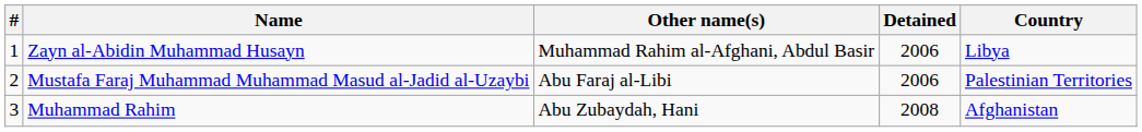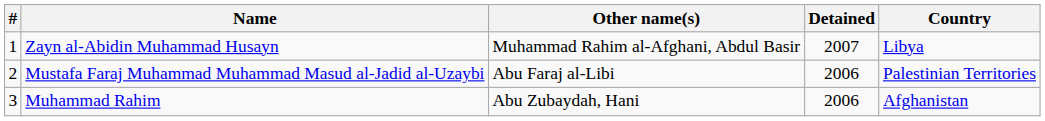Zayn al-Abidin Muhammad Husayn | Detained: 2006 -> 2007
Muhammad Rahim | Detained: 2008 -> 2006
